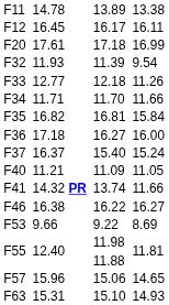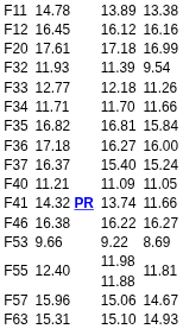F12 | column 5: 16.17 -> 16.12
F12 | column 7: 16.11 -> 16.16
F57 | column 7: 14.65 -> 14.67
